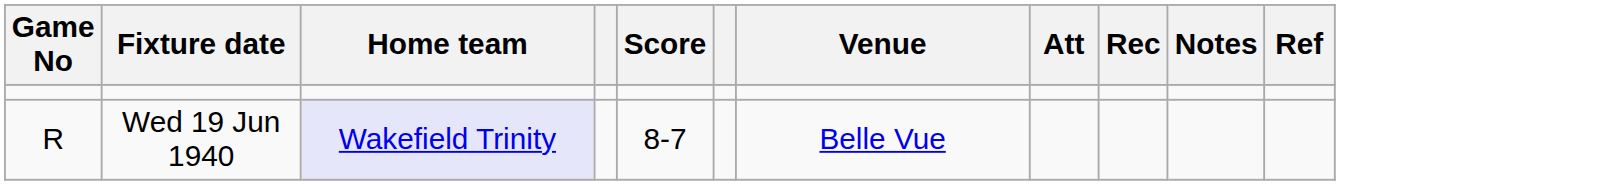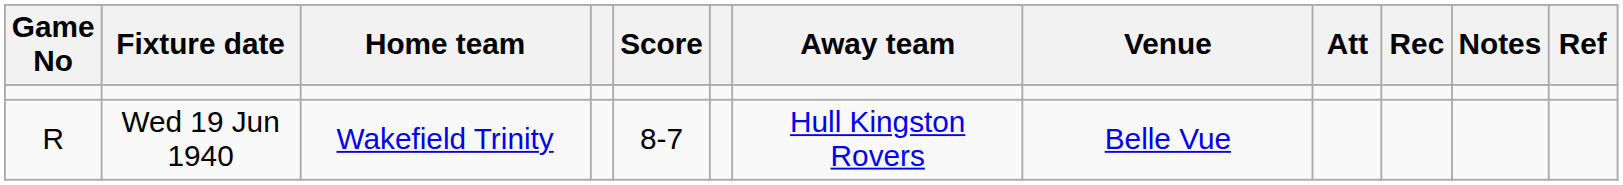+ column: Away team | Hull Kingston Rovers
Wed 19 Jun 1940 | Home team: lavender background -> no background
